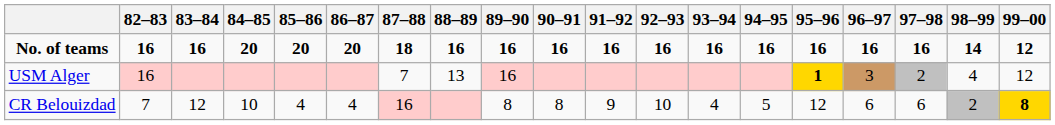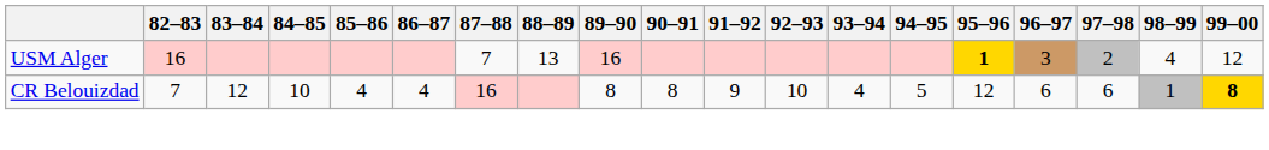- row: No. of teams | 16 | 16 | 20 | 20 | 20 | 18 | 16 | 16 | 16 | 16 | 16 | 16 | 16 | 16 | 16 | 16 | 14 | 12
CR Belouizdad | 98–99: 2 -> 1
